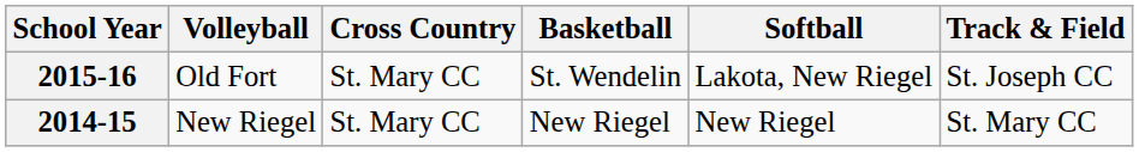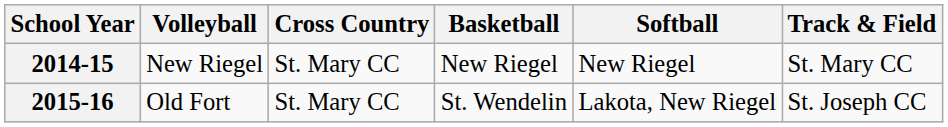rows swapped: 2014-15 <-> 2015-16
